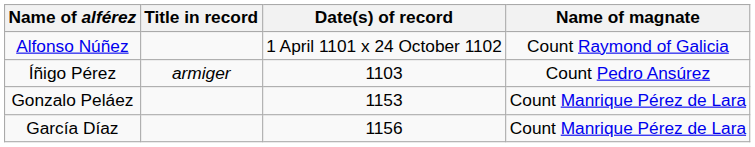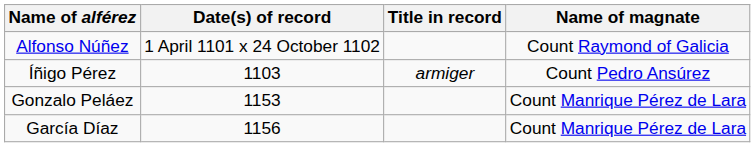columns swapped: Date(s) of record <-> Title in record
